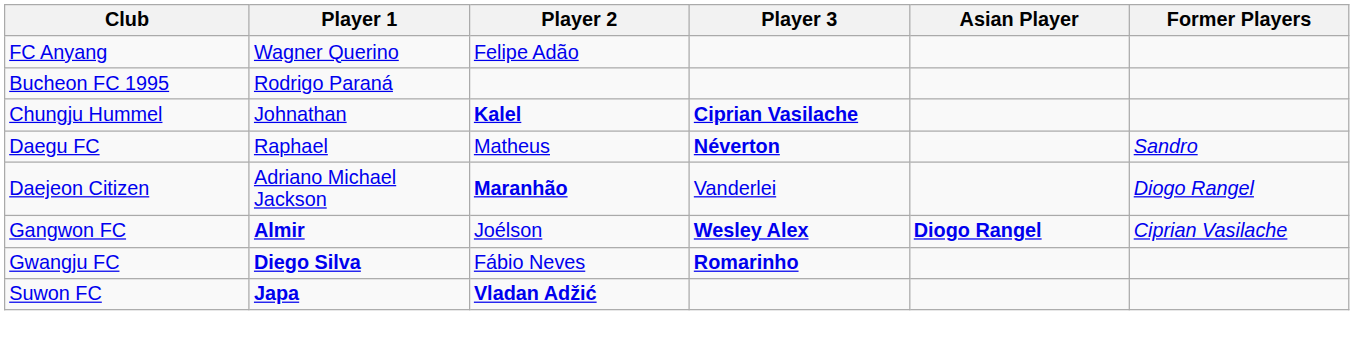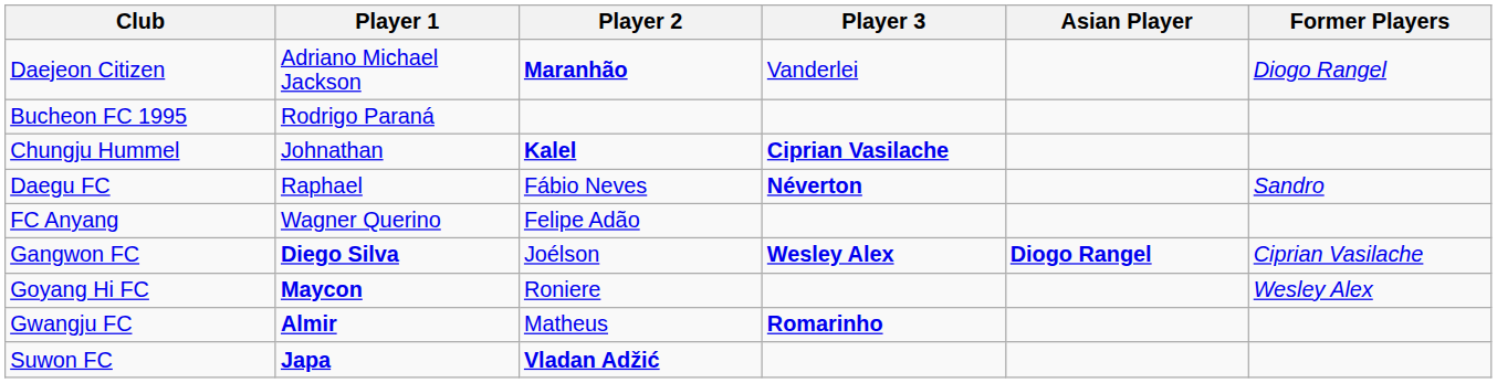rows swapped: FC Anyang <-> Daejeon Citizen
Daegu FC | Player 2: Matheus -> Fábio Neves
Gangwon FC | Player 1: Almir -> Diego Silva
+ row: Goyang Hi FC | Maycon | Roniere | Wesley Alex
Gwangju FC | Player 1: Diego Silva -> Almir
Gwangju FC | Player 2: Fábio Neves -> Matheus
